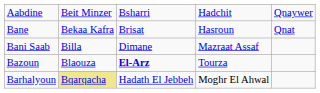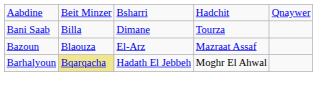- row: Bane | Bekaa Kafra | Brisat | Hasroun | Qnat
Bani Saab | column 4: Mazraat Assaf -> Tourza
Bazoun | column 3: bold -> normal
Bazoun | column 4: Tourza -> Mazraat Assaf
